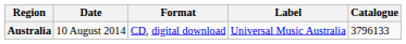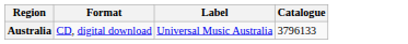- column: Date | 10 August 2014
